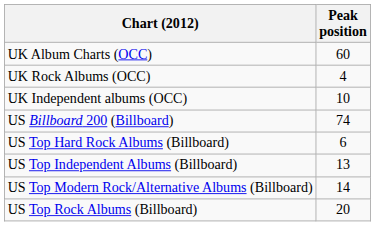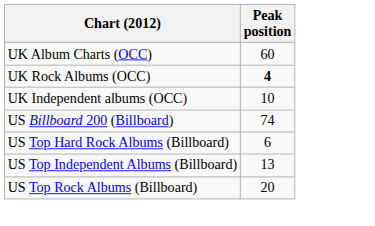UK Rock Albums (OCC) | Peak position: normal -> bold
- row: US Top Modern Rock/Alternative Albums (Billboard) | 14
